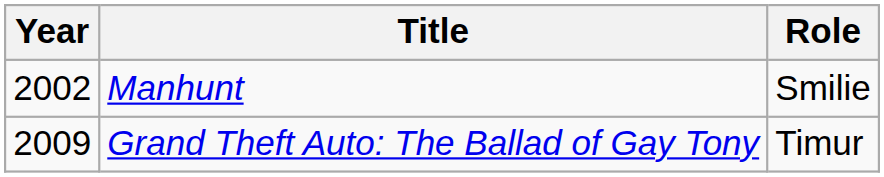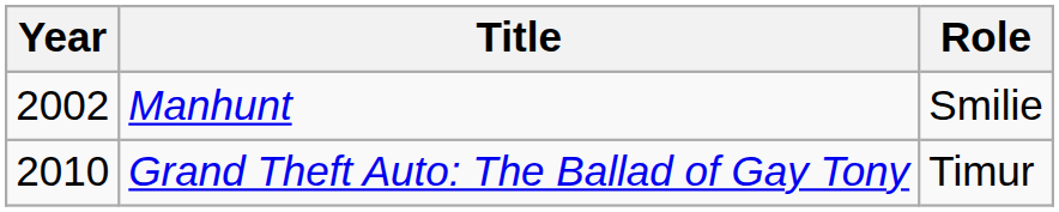Grand Theft Auto: The Ballad of Gay Tony | Year: 2009 -> 2010
